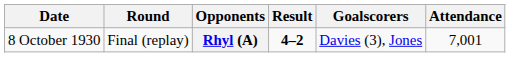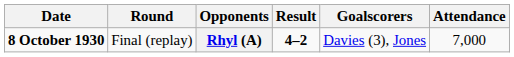Rhyl (A) | Date: normal -> bold
Rhyl (A) | Attendance: 7,001 -> 7,000
